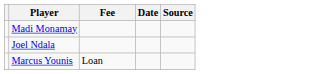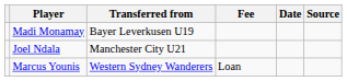+ column: Transferred from | Bayer Leverkusen U19 | Manchester City U21 | Western Sydney Wanderers
